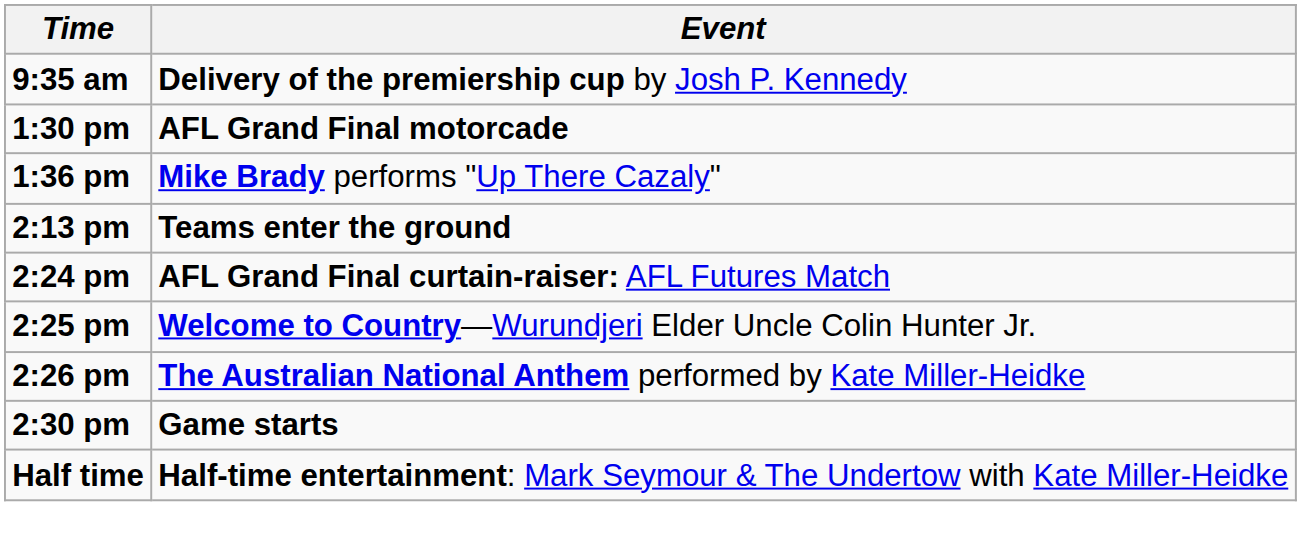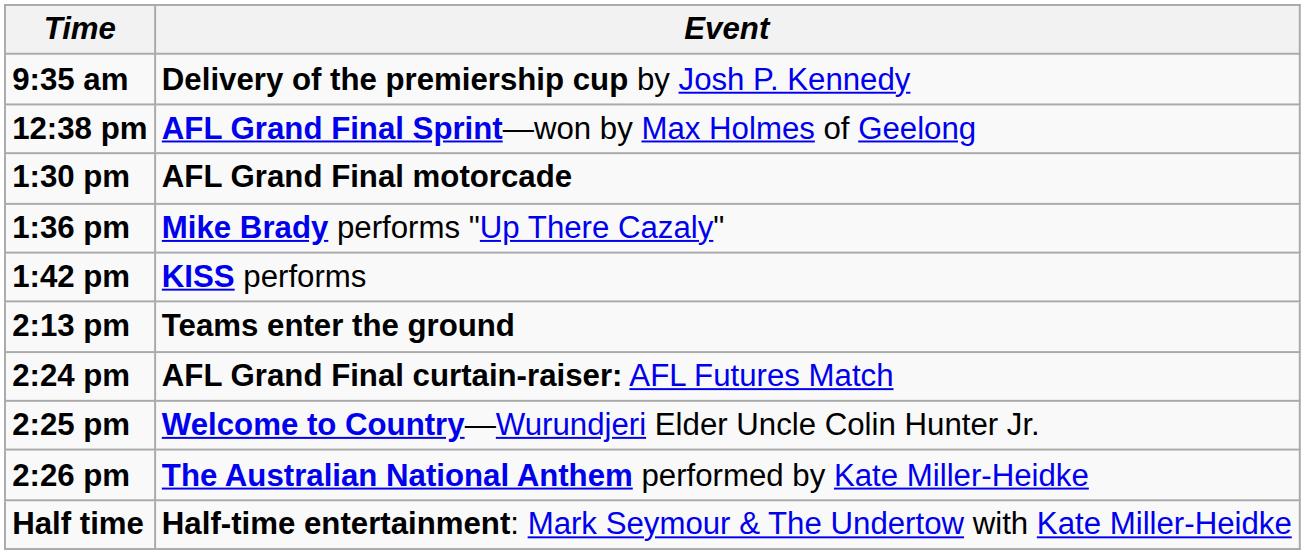+ row: 12:38 pm | AFL Grand Final Sprint—won by Max Holmes of Geelong
+ row: 1:42 pm | KISS performs
- row: 2:30 pm | Game starts
